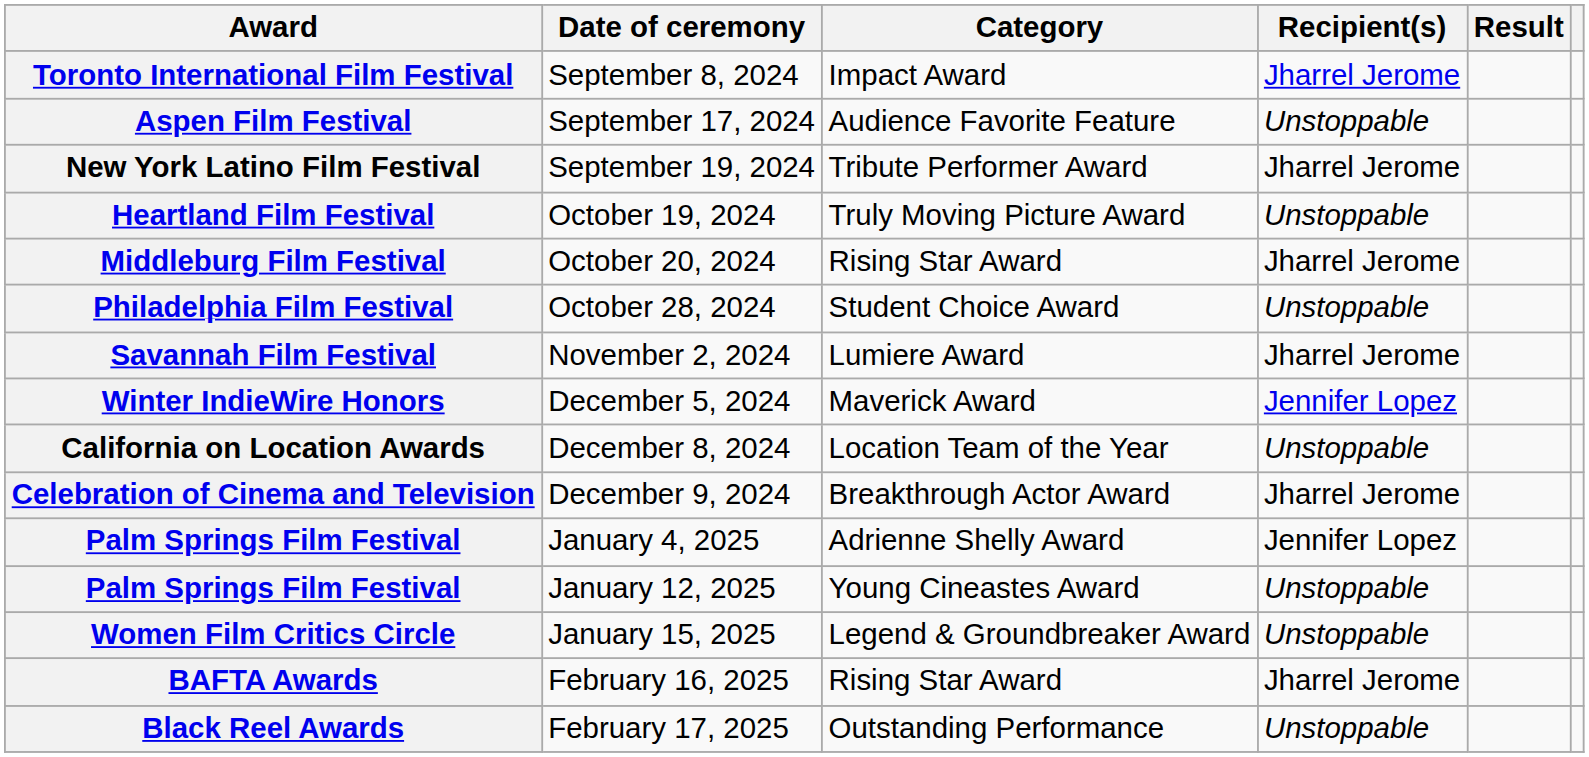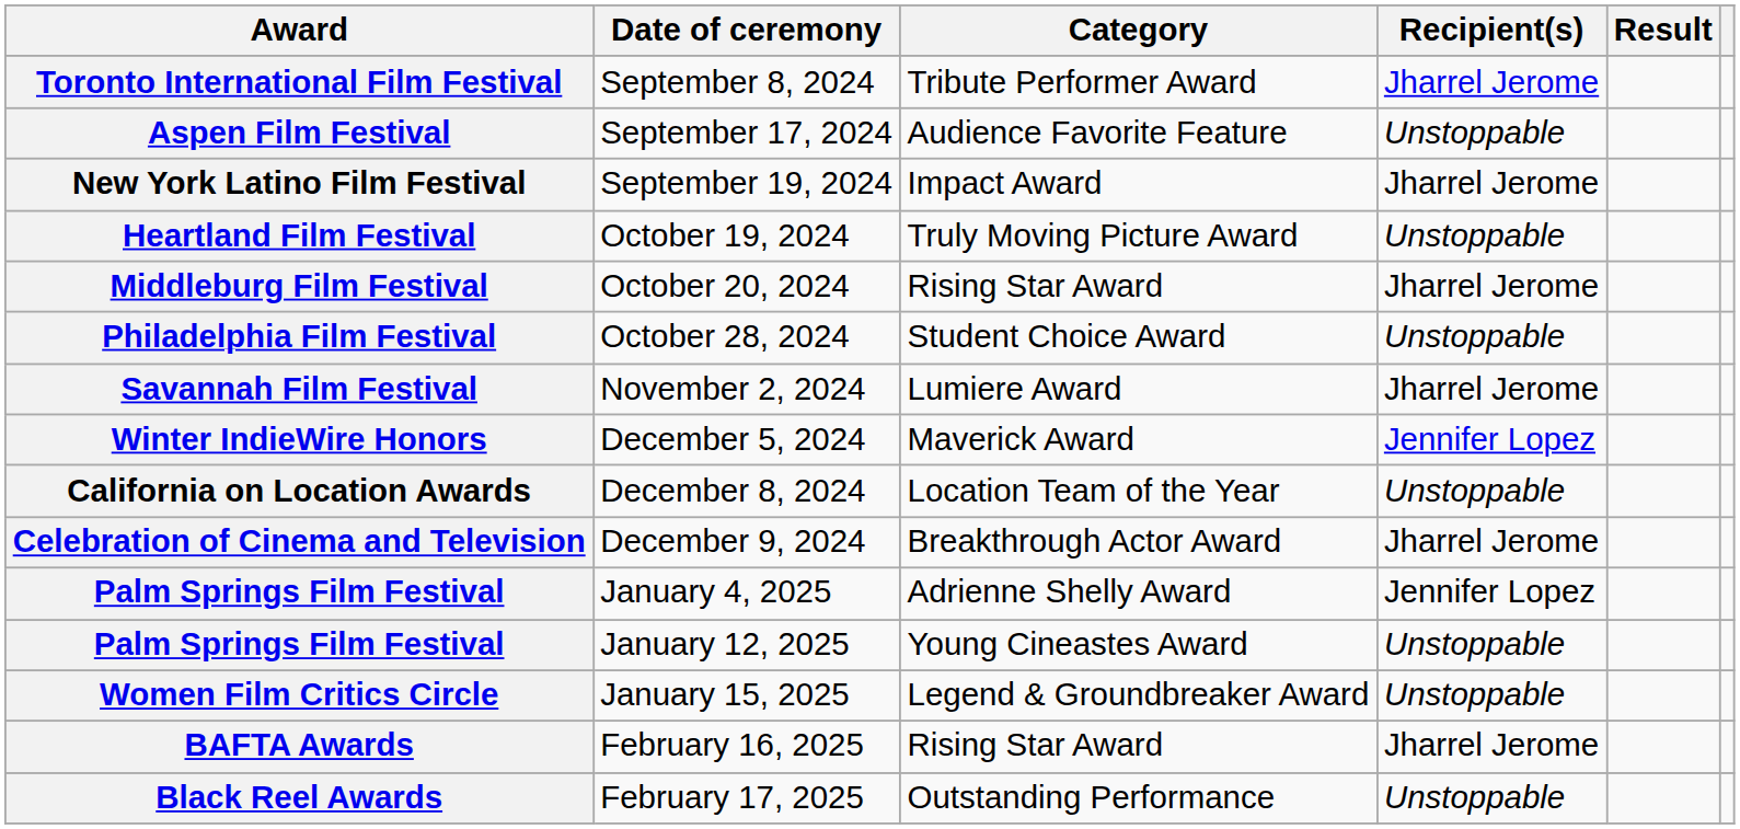Toronto International Film Festival | Category: Impact Award -> Tribute Performer Award
New York Latino Film Festival | Category: Tribute Performer Award -> Impact Award
